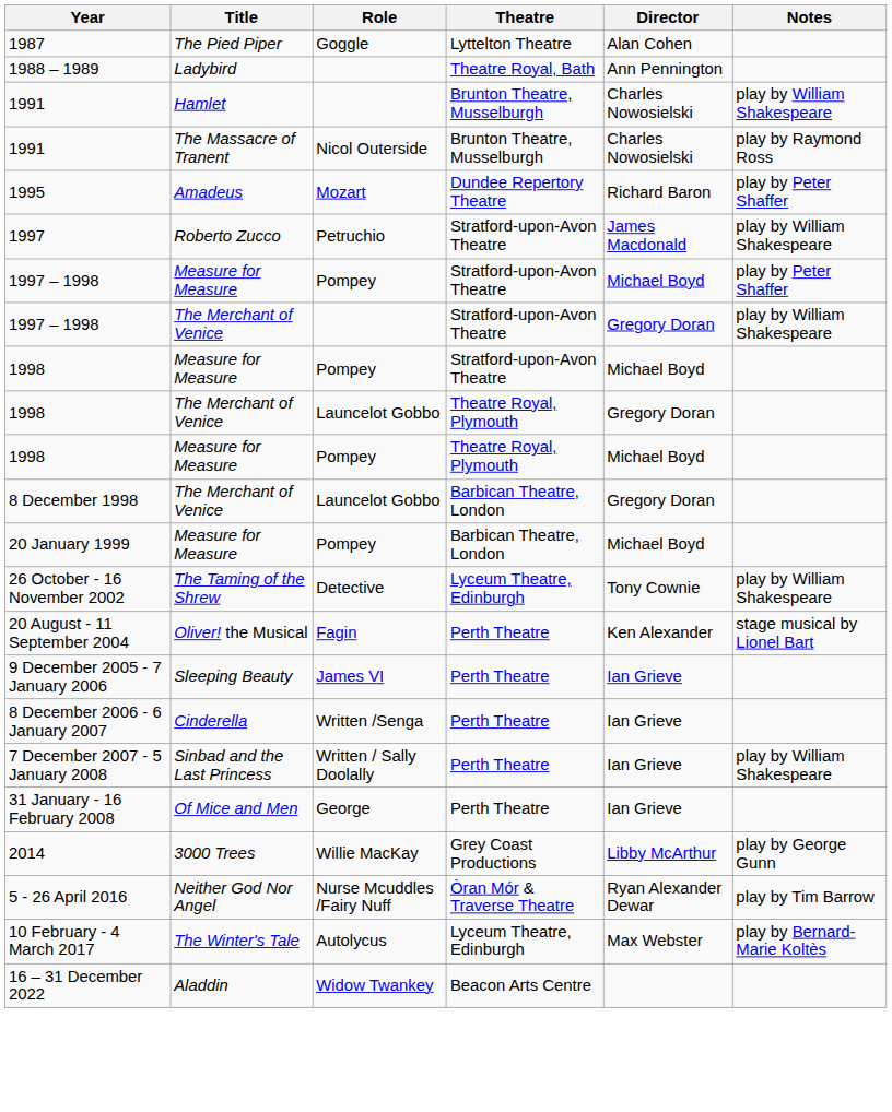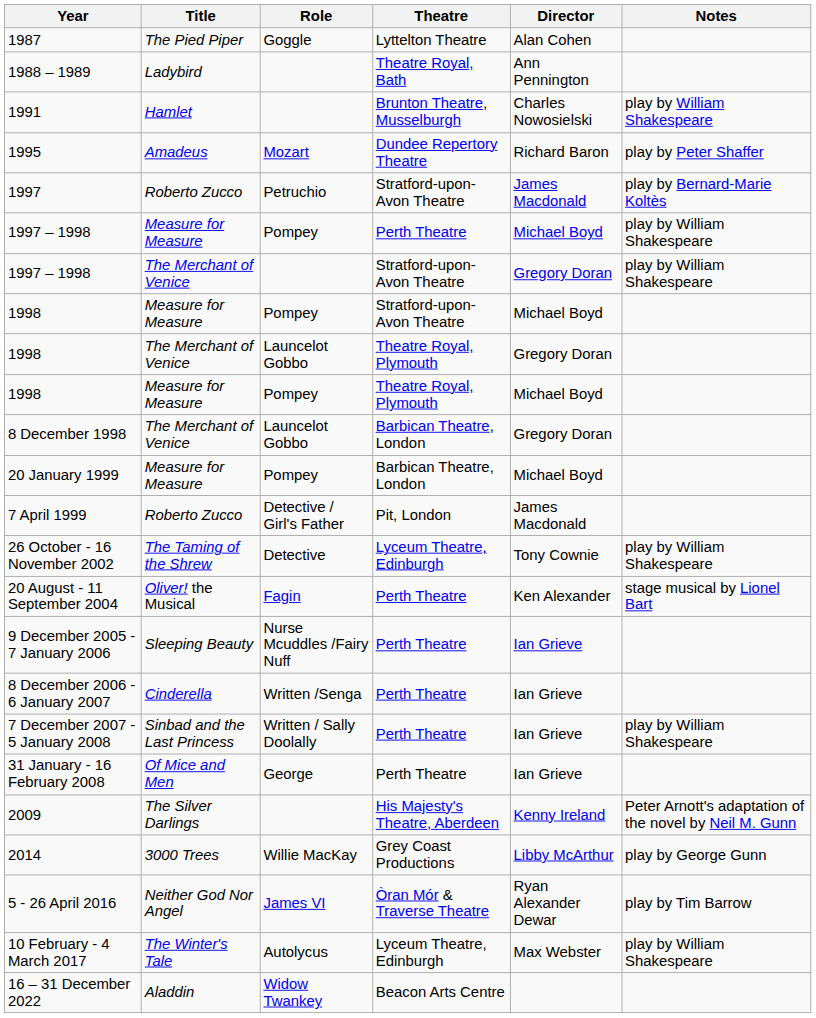- row: 1991 | The Massacre of Tranent | Nicol Outerside | Brunton Theatre, Musselburgh | Charles Nowosielski | play by Raymond Ross
1997 | Notes: play by William Shakespeare -> play by Bernard-Marie Koltès
1997 – 1998 / Measure for Measure | Theatre: Stratford-upon-Avon Theatre -> Perth Theatre
1997 – 1998 / Measure for Measure | Notes: play by Peter Shaffer -> play by William Shakespeare
+ row: 7 April 1999 | Roberto Zucco | Detective / Girl's Father | Pit, London | James Macdonald
9 December 2005 - 7 January 2006 | Role: James VI -> Nurse Mcuddles /Fairy Nuff
+ row: 2009 | The Silver Darlings | His Majesty's Theatre, Aberdeen | Kenny Ireland | Peter Arnott's adaptation of the novel by Neil M. Gunn
5 - 26 April 2016 | Role: Nurse Mcuddles /Fairy Nuff -> James VI
10 February - 4 March 2017 | Notes: play by Bernard-Marie Koltès -> play by William Shakespeare
